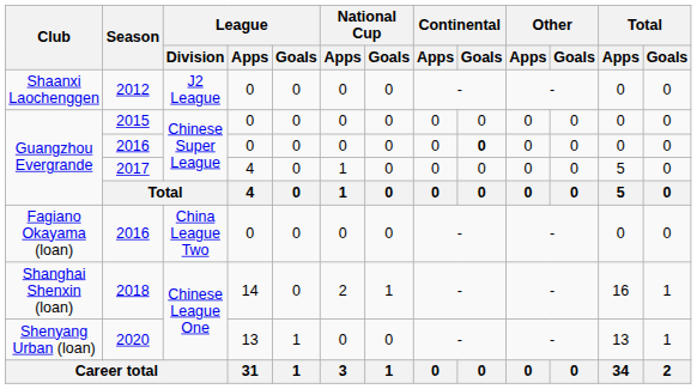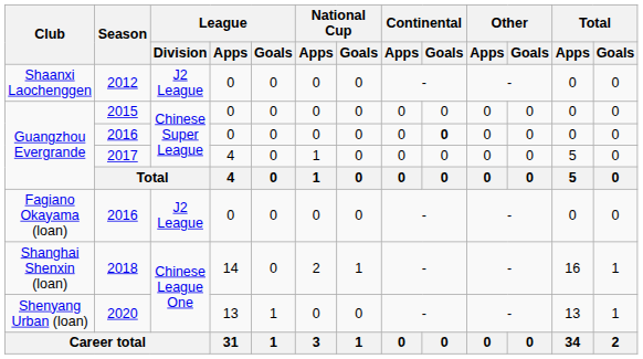Fagiano Okayama (loan) / 2016 | League / Division: China League Two -> J2 League
